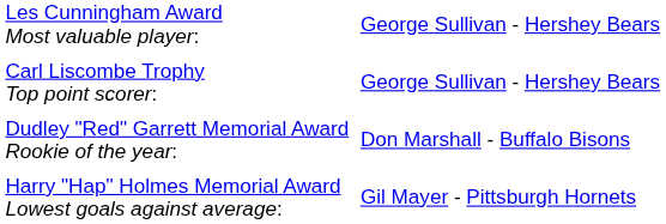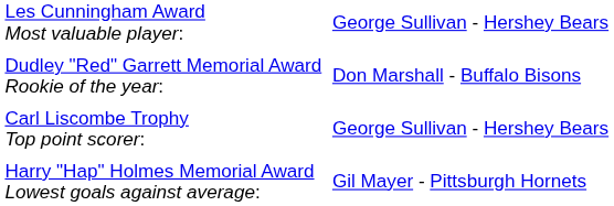rows swapped: Carl Liscombe Trophy Top point scorer: <-> Dudley "Red" Garrett Memorial Award Rookie of the year:
